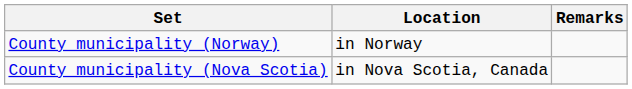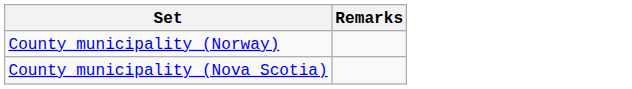- column: Location | in Norway | in Nova Scotia, Canada
